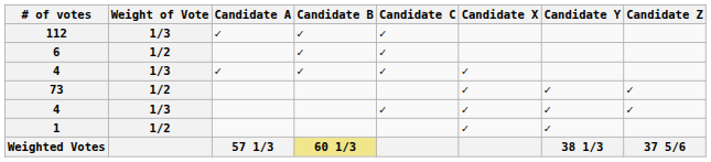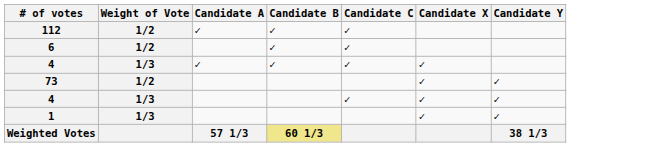- column: Candidate Z | ✓ | ✓ | 37 5/6
112 | Weight of Vote: 1/3 -> 1/2
1 | Weight of Vote: 1/2 -> 1/3
